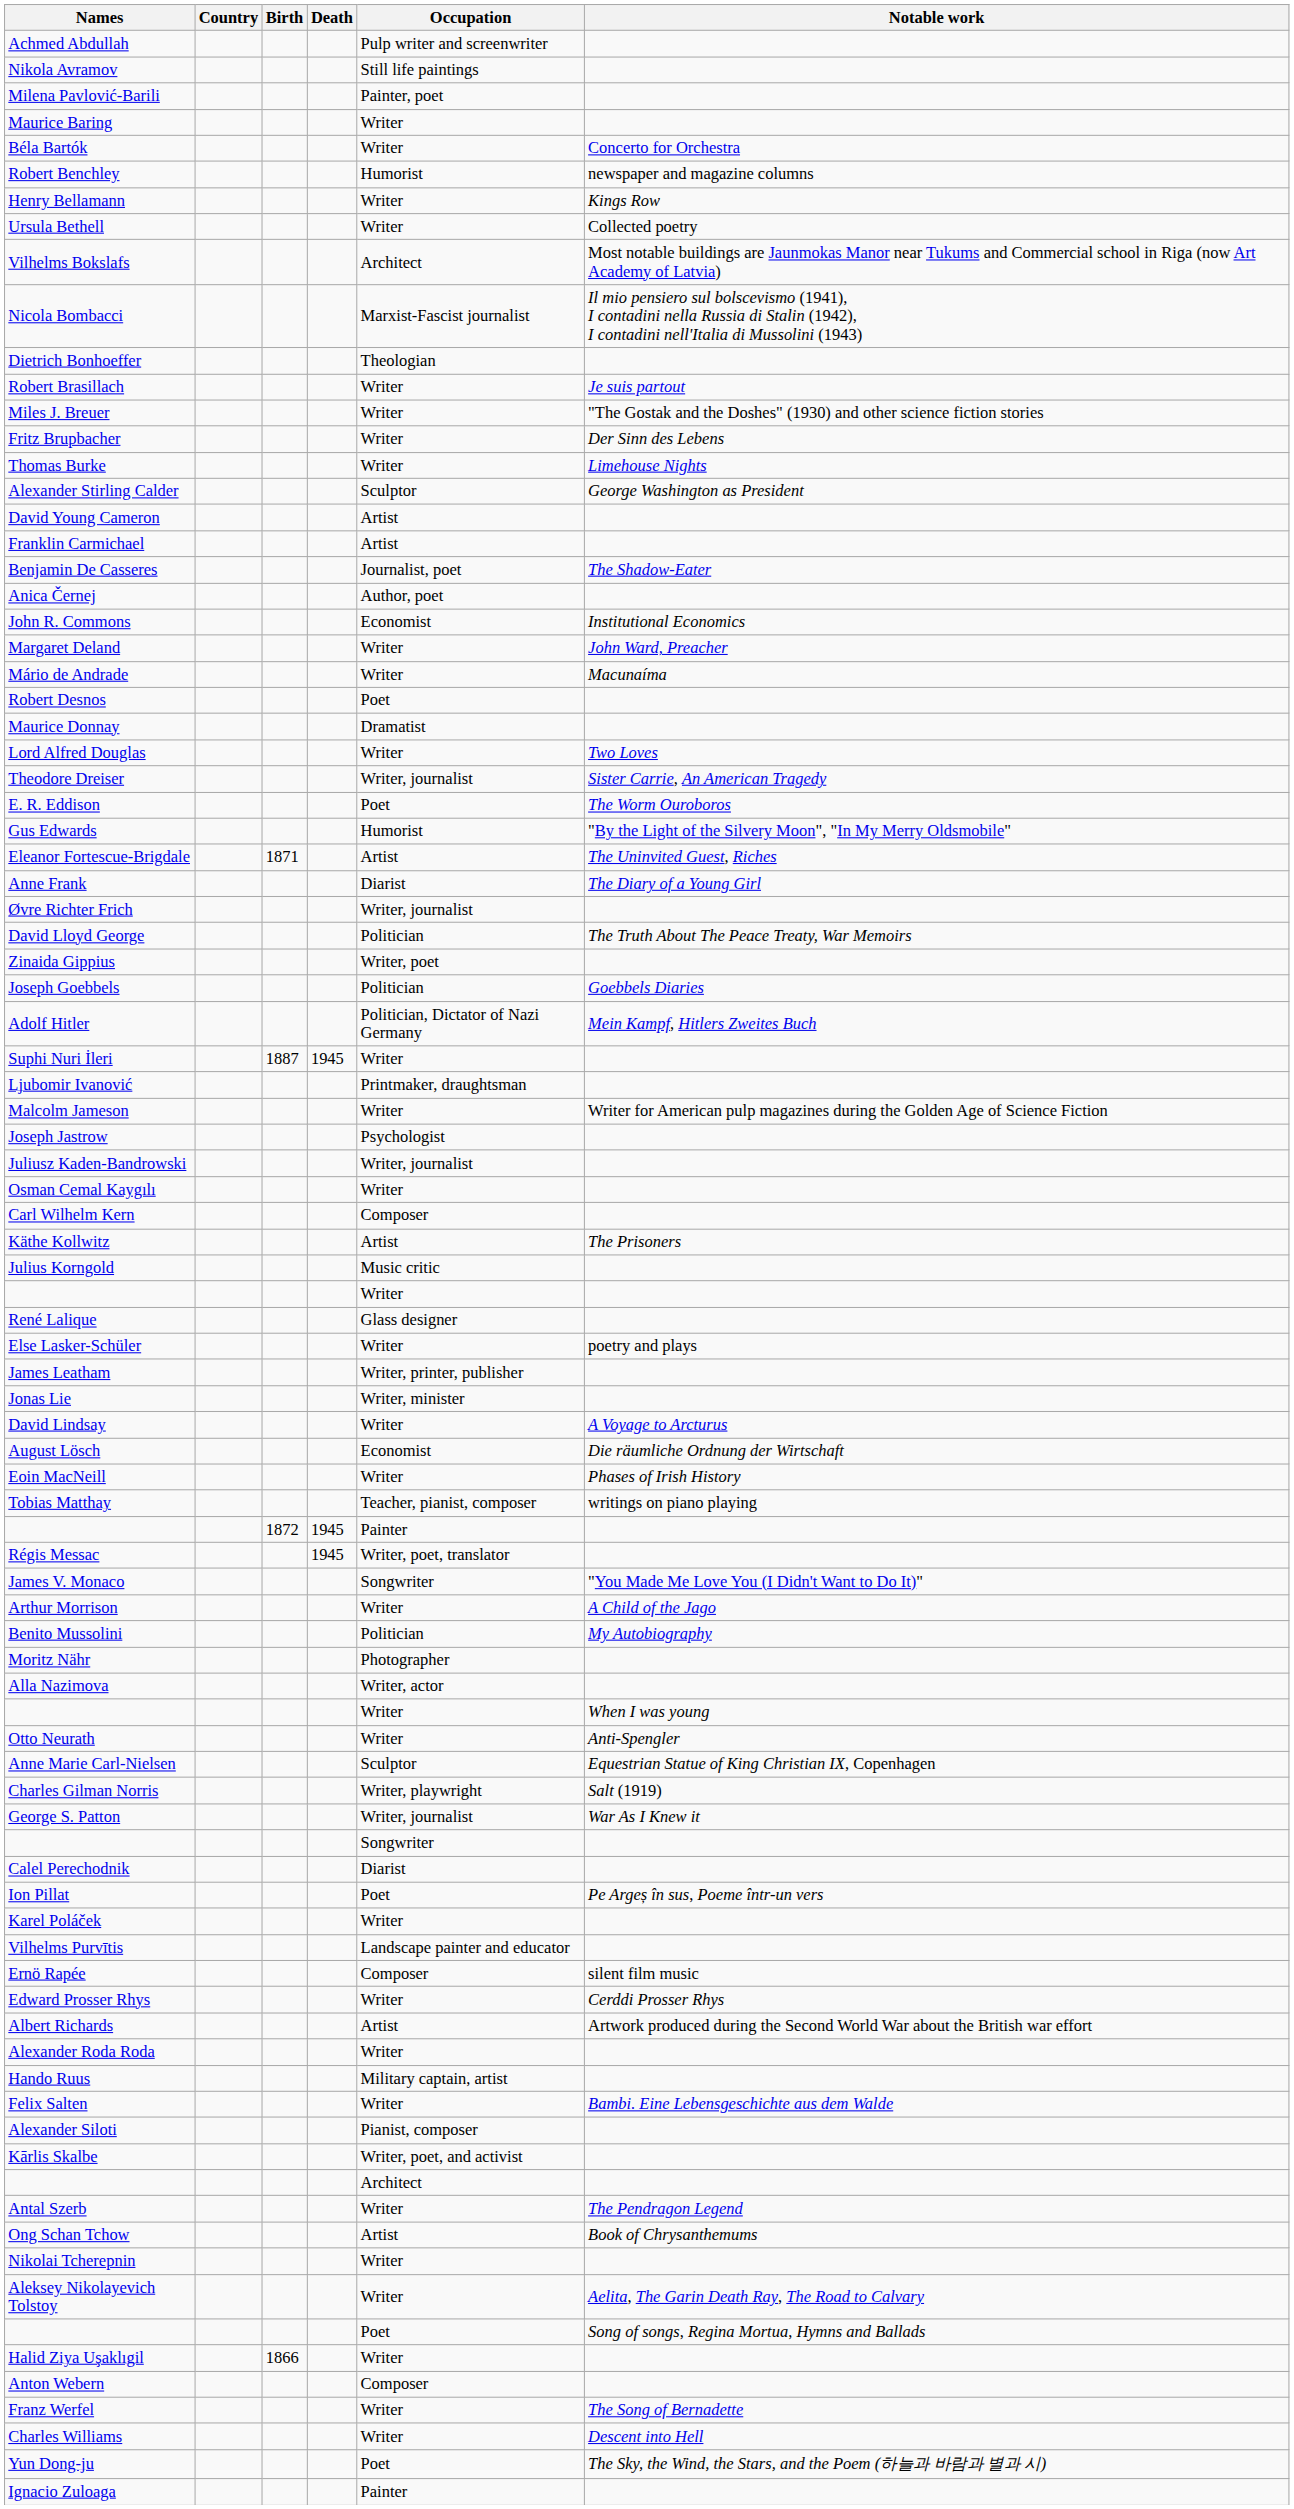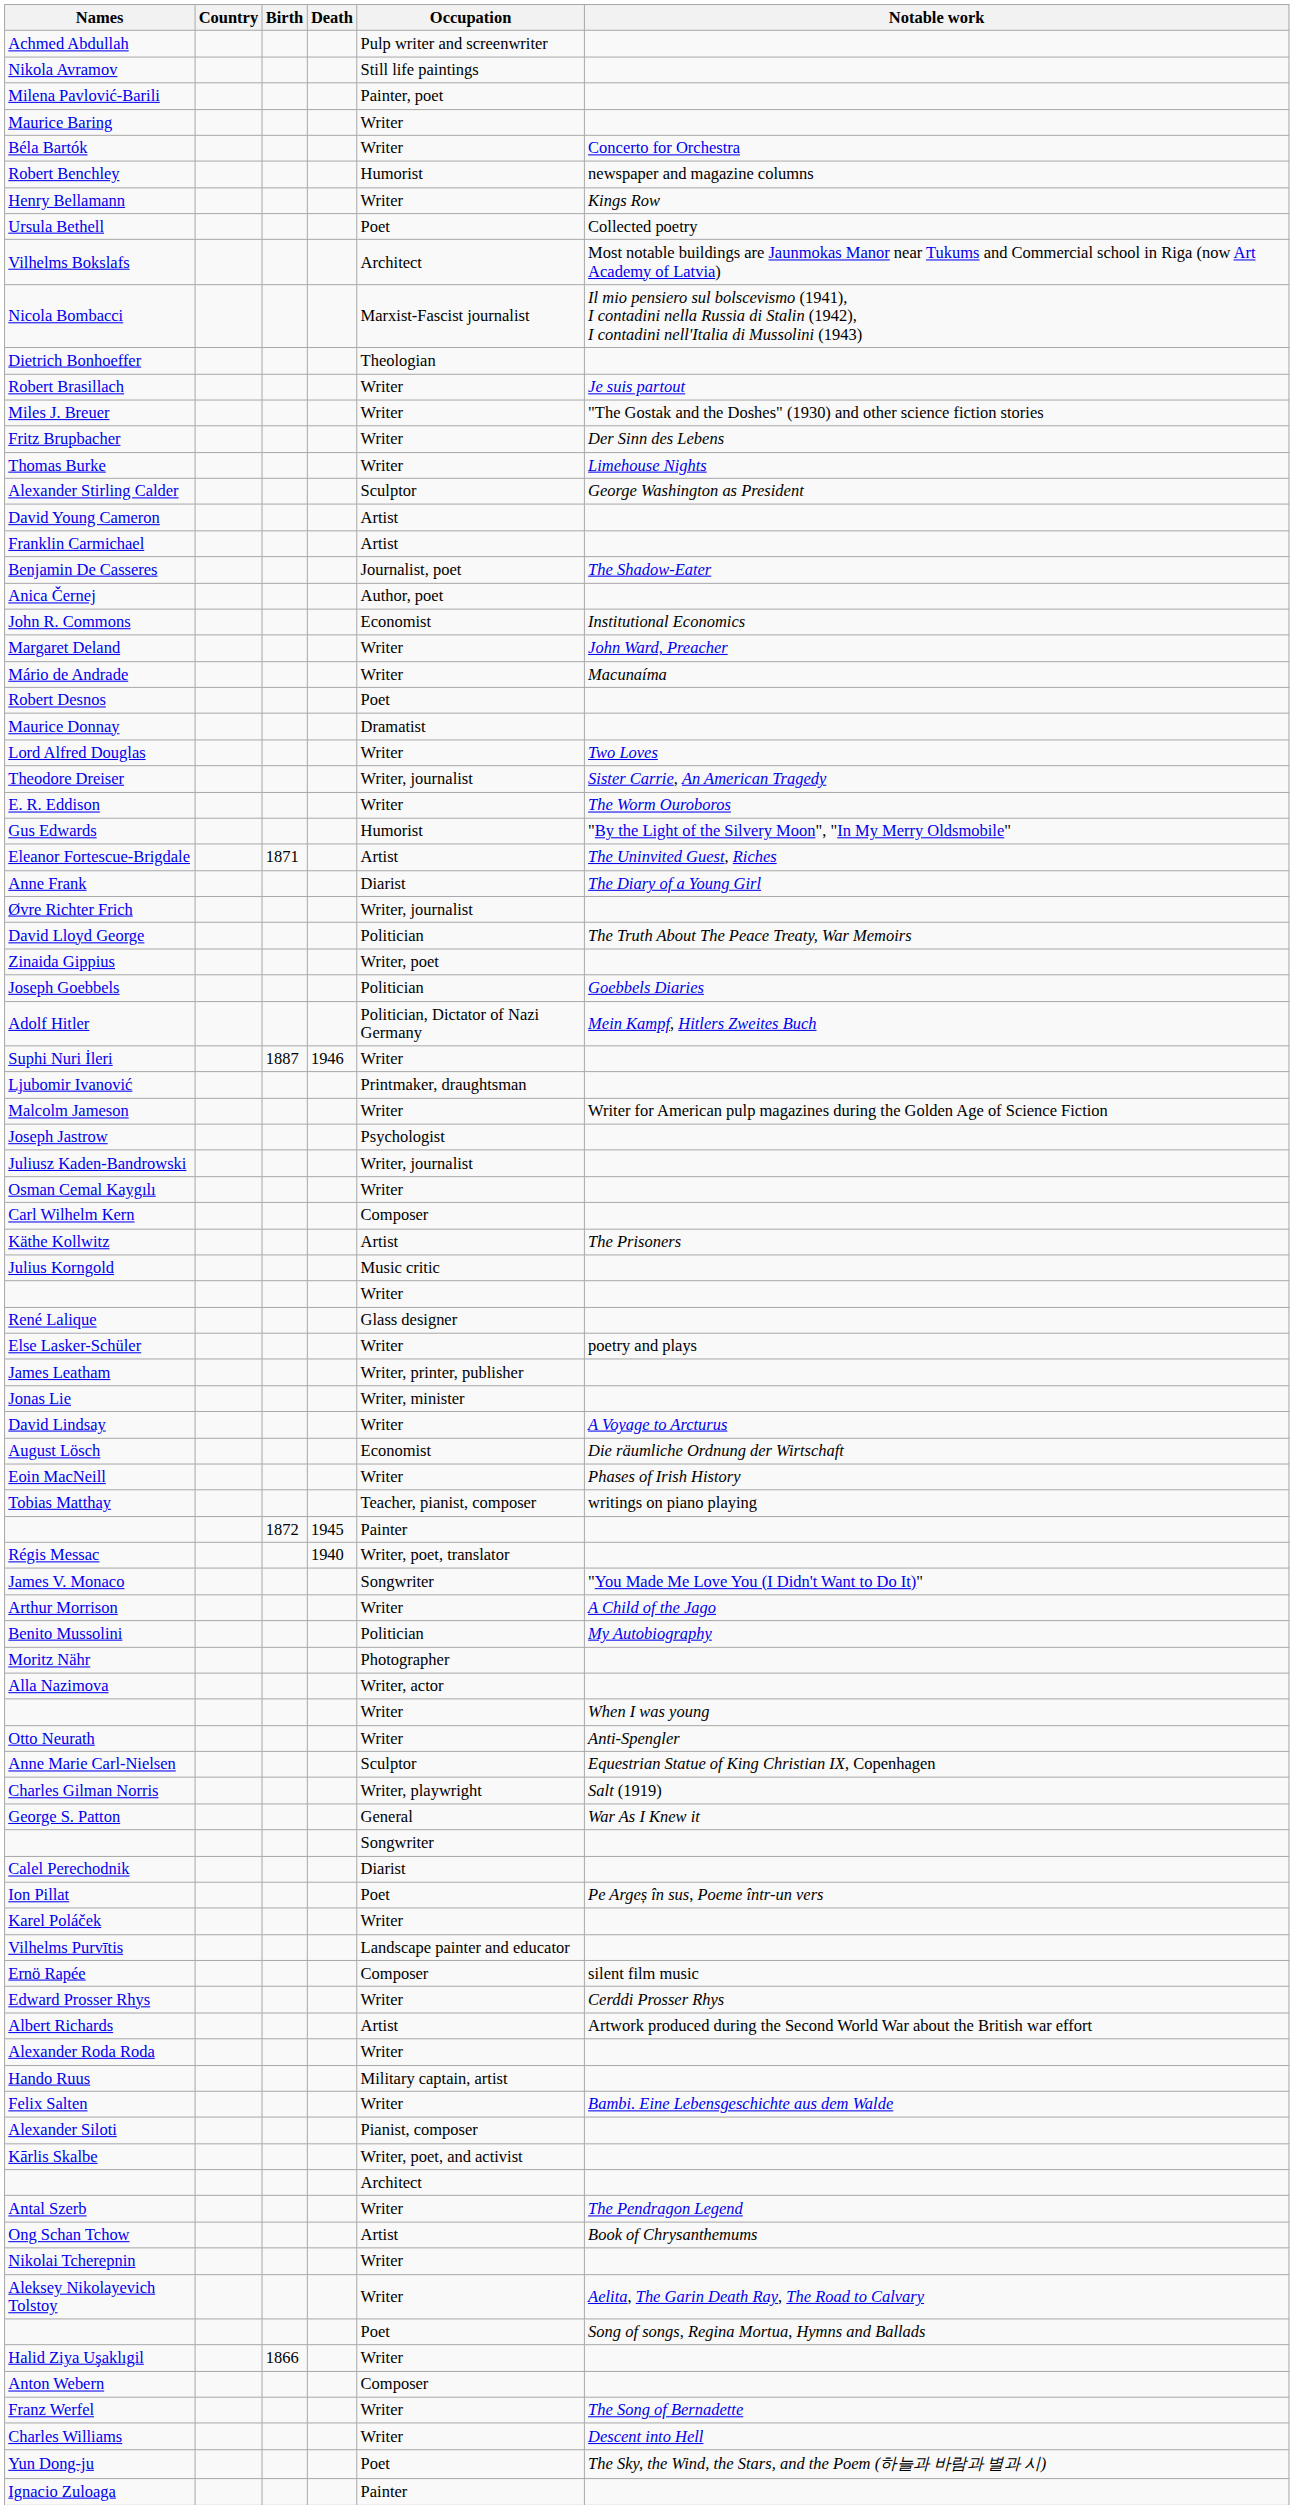Ursula Bethell | Occupation: Writer -> Poet
E. R. Eddison | Occupation: Poet -> Writer
Suphi Nuri İleri | Death: 1945 -> 1946
Régis Messac | Death: 1945 -> 1940
George S. Patton | Occupation: Writer, journalist -> General
